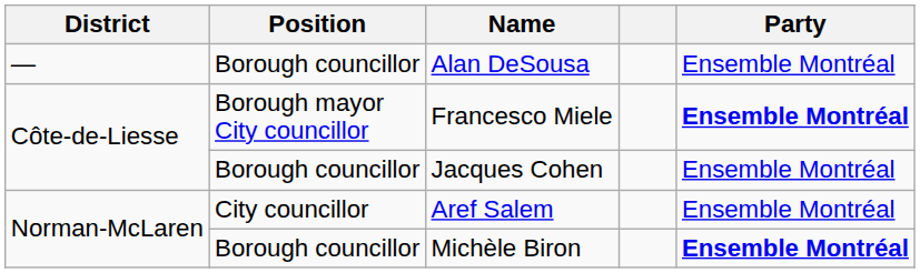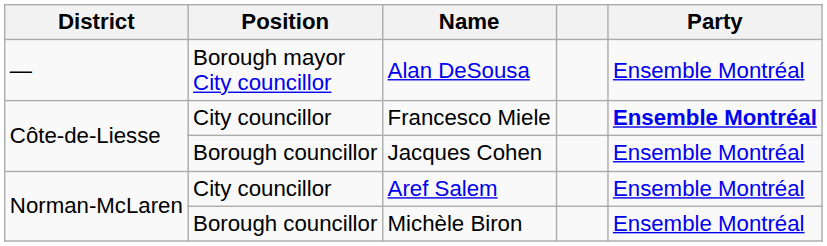Alan DeSousa | Position: Borough councillor -> Borough mayor City councillor
Francesco Miele | Position: Borough mayor City councillor -> City councillor
Michèle Biron | Party: bold -> normal
